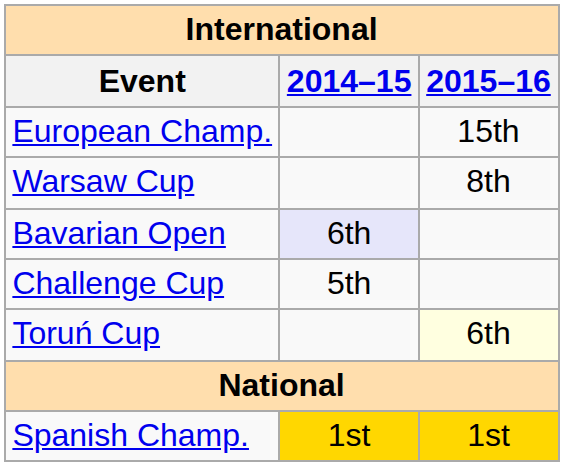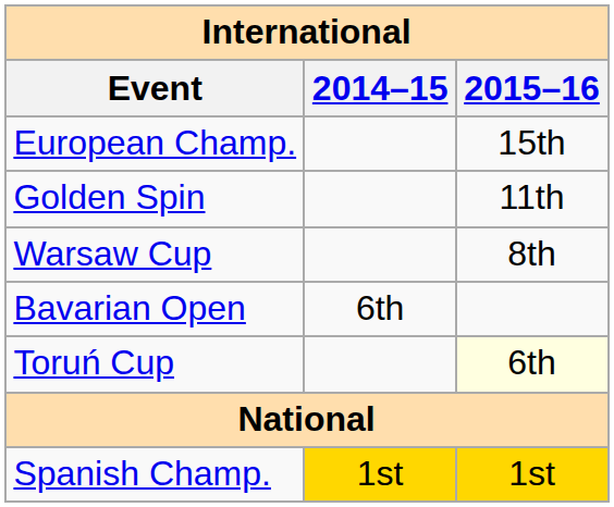+ row: Golden Spin | 11th
Bavarian Open | 2014–15: lavender background -> no background
- row: Challenge Cup | 5th
